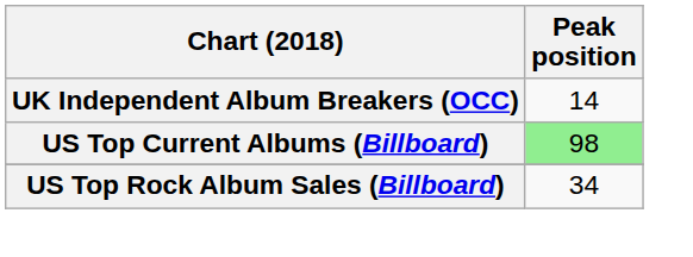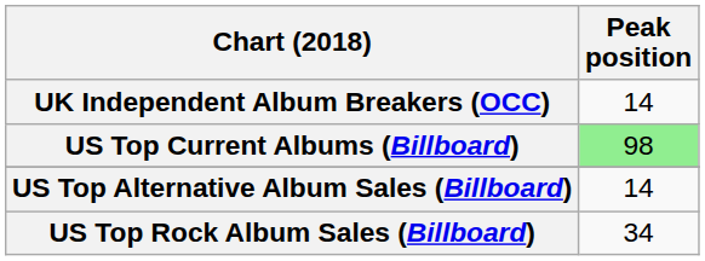+ row: US Top Alternative Album Sales (Billboard) | 14
